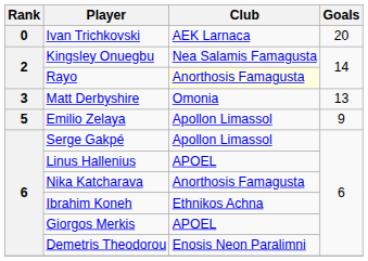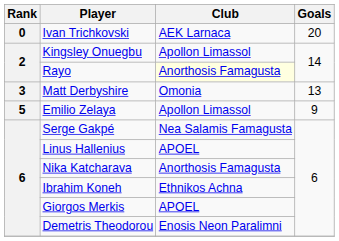Kingsley Onuegbu | Club: Nea Salamis Famagusta -> Apollon Limassol
Serge Gakpé | Club: Apollon Limassol -> Nea Salamis Famagusta
